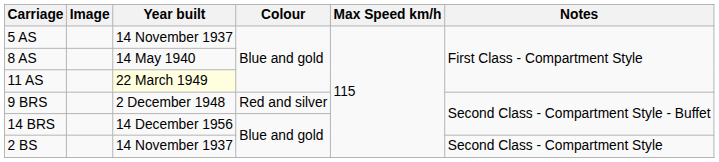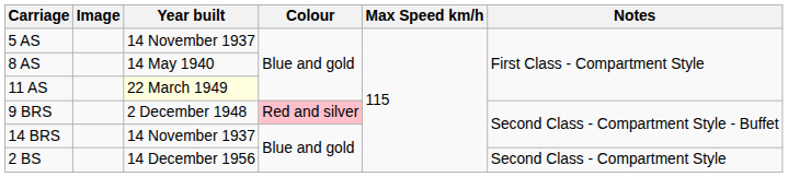9 BRS | Colour: no background -> pink background
14 BRS | Year built: 14 December 1956 -> 14 November 1937
2 BS | Year built: 14 November 1937 -> 14 December 1956
